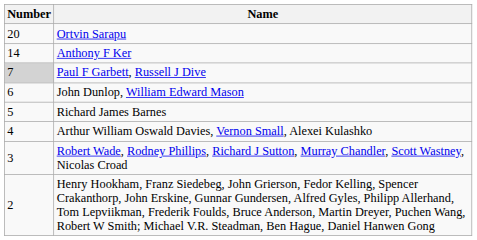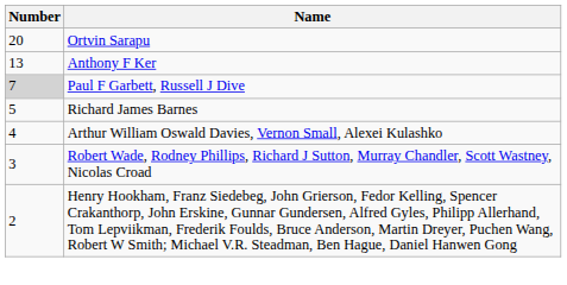Anthony F Ker | Number: 14 -> 13
- row: 6 | John Dunlop, William Edward Mason
